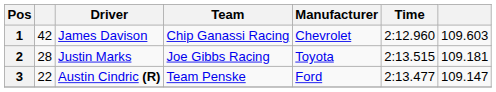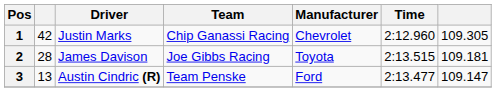1 | Driver: James Davison -> Justin Marks
1 | column 7: 109.603 -> 109.305
2 | Driver: Justin Marks -> James Davison
3 | column 2: 22 -> 13
